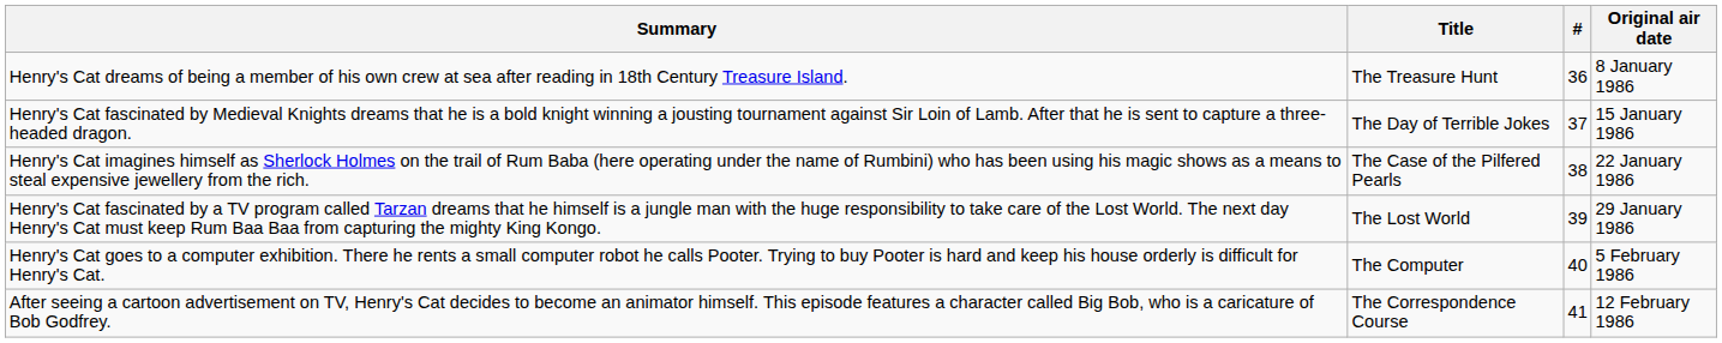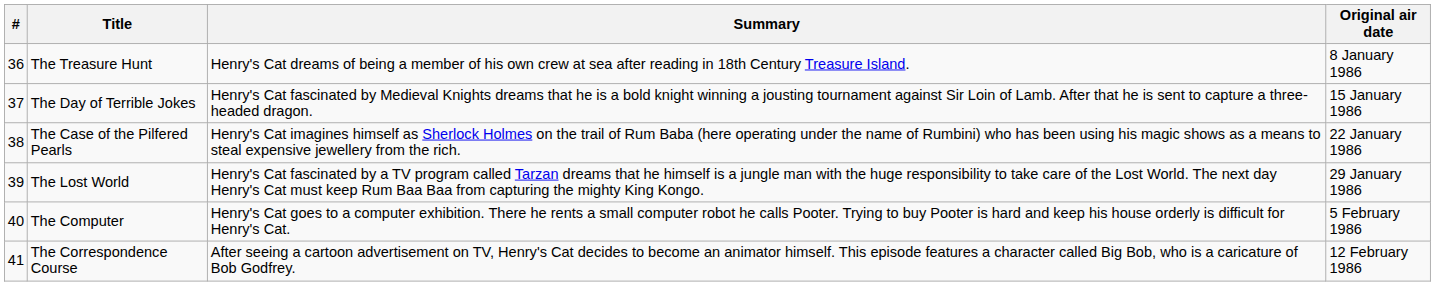columns swapped: # <-> Summary
